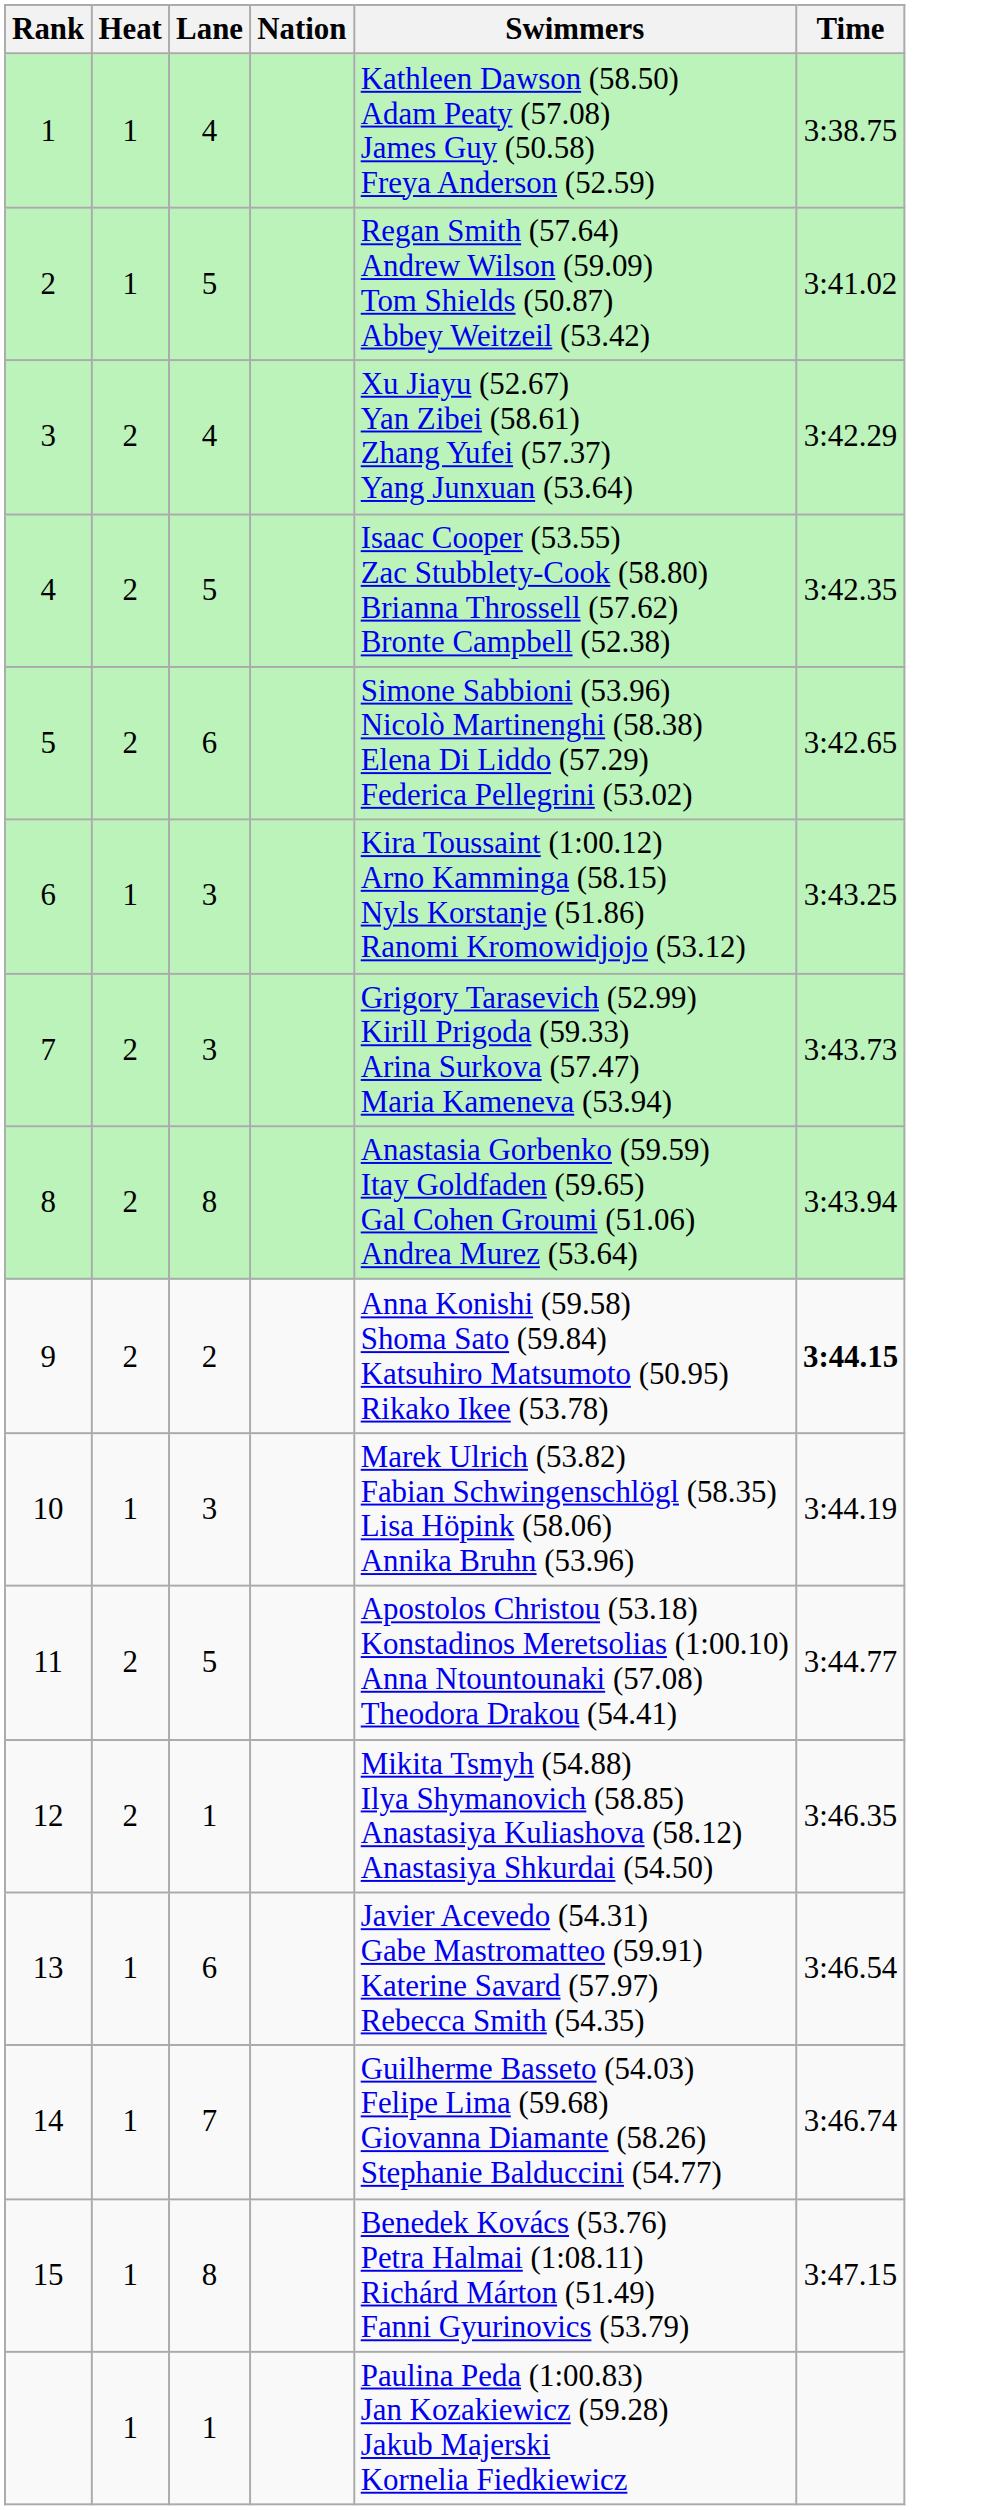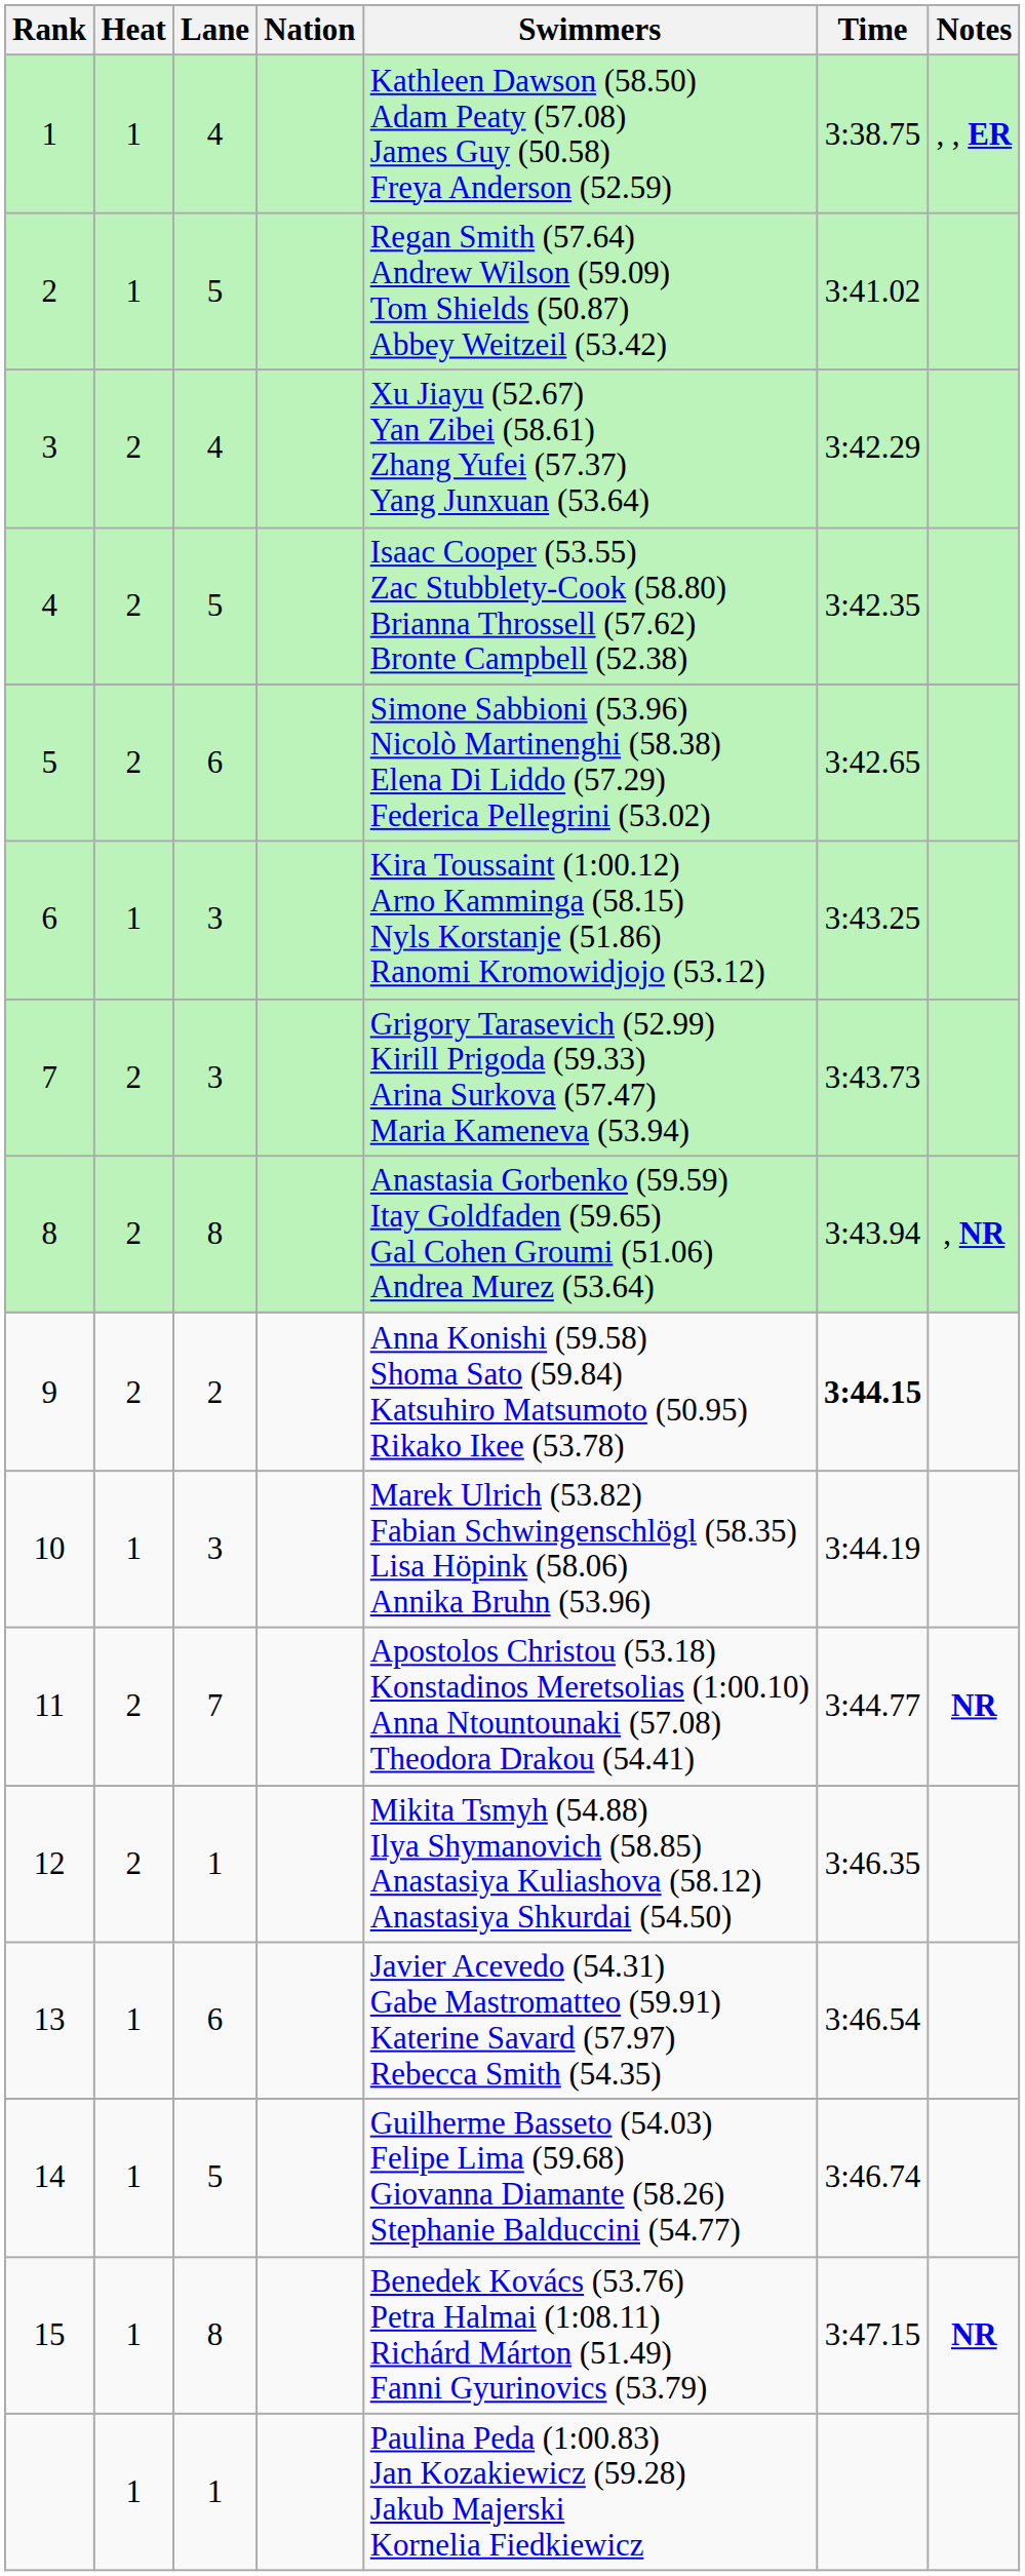+ column: Notes | , , ER | , NR | NR | NR
11 | Lane: 5 -> 7
14 | Lane: 7 -> 5
